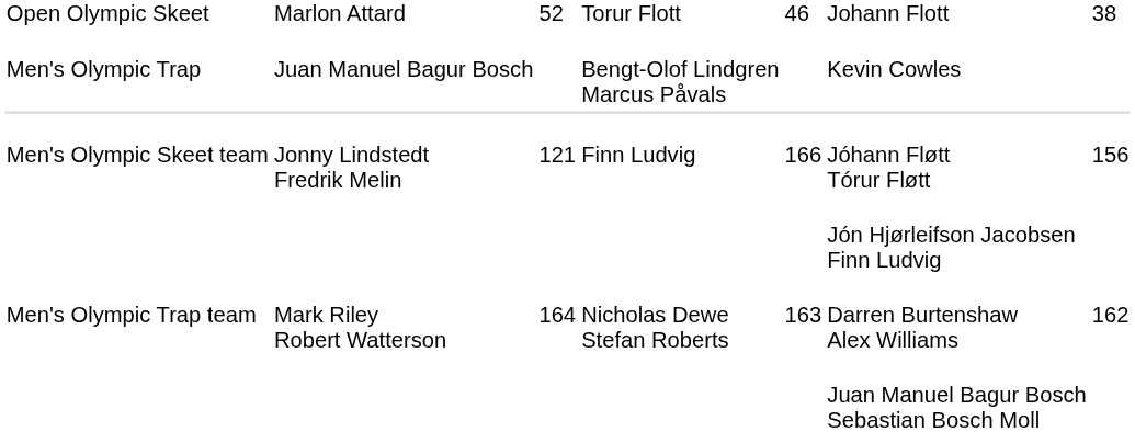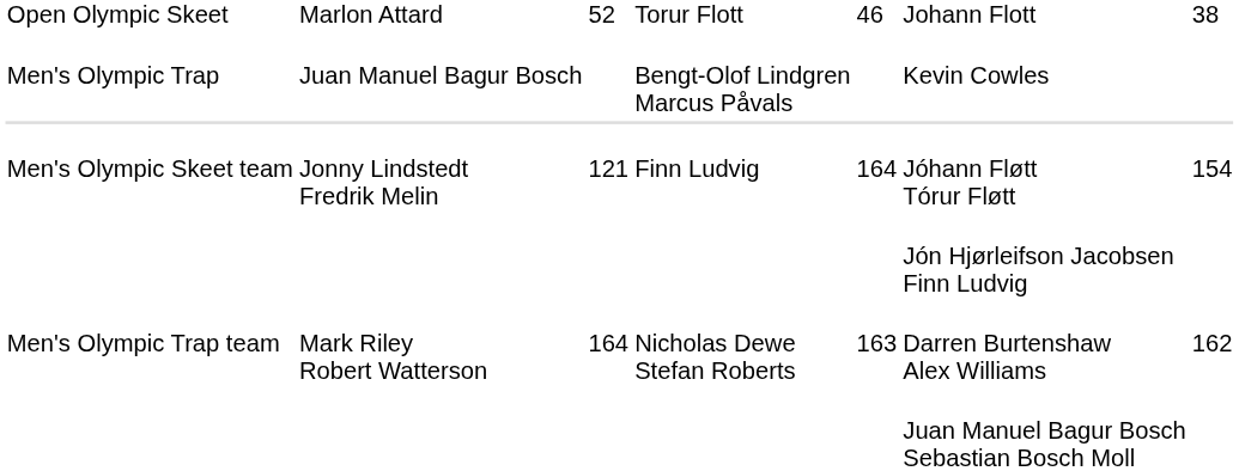Men's Olympic Skeet team | column 5: 166 -> 164
Men's Olympic Skeet team | column 7: 156 -> 154
